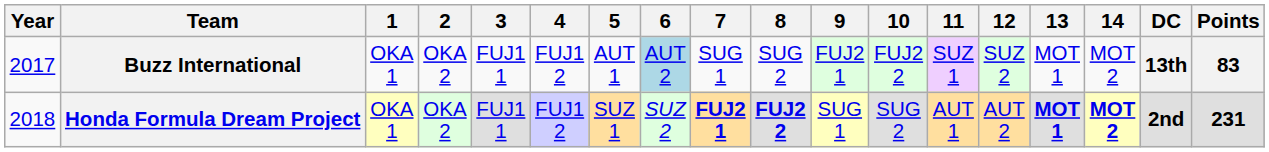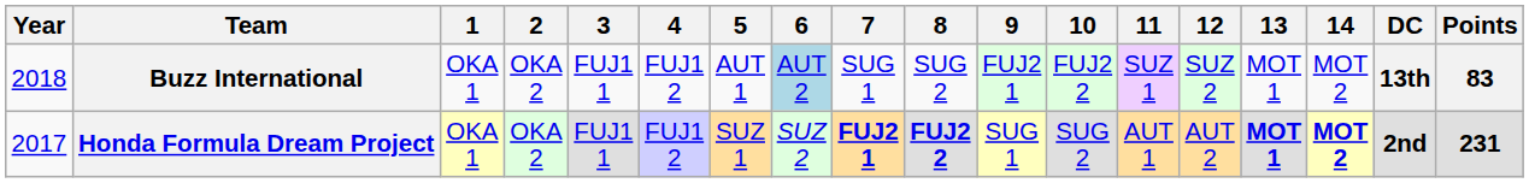Buzz International | Year: 2017 -> 2018
Honda Formula Dream Project | Year: 2018 -> 2017
